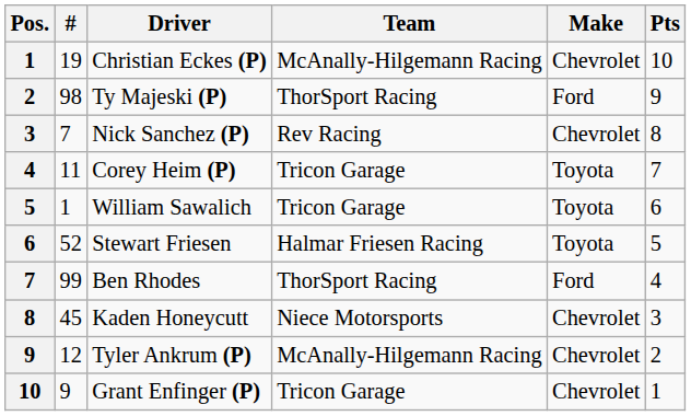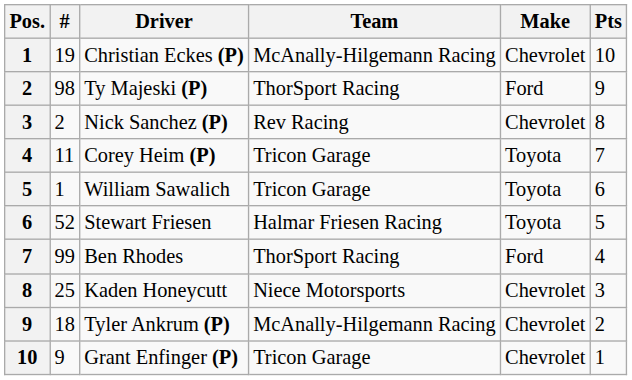Nick Sanchez (P) | #: 7 -> 2
Kaden Honeycutt | #: 45 -> 25
Tyler Ankrum (P) | #: 12 -> 18
